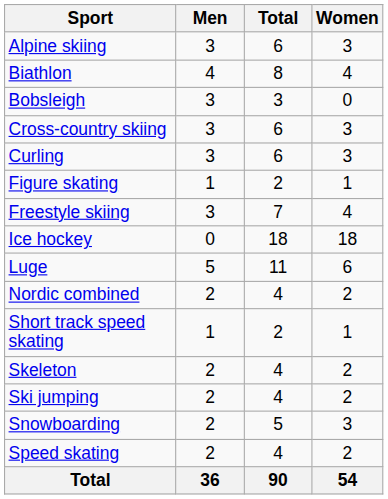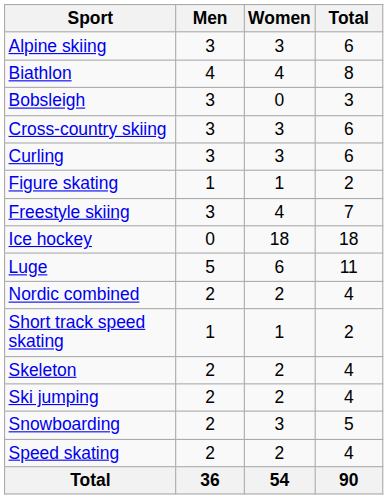columns swapped: Women <-> Total
